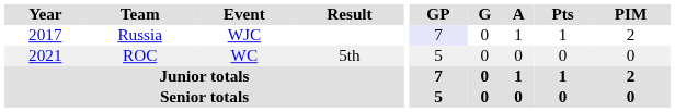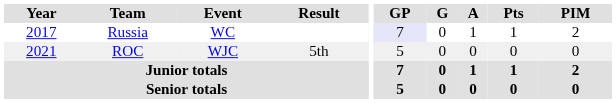Russia | Event: WJC -> WC
ROC | Event: WC -> WJC
